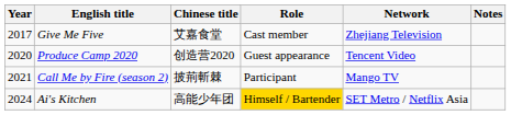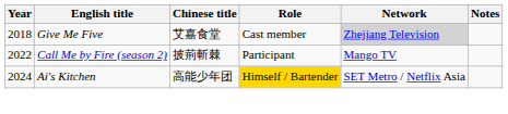Give Me Five | Year: 2017 -> 2018
Give Me Five | Network: no background -> lightgrey background
- row: 2020 | Produce Camp 2020 | 创造营2020 | Guest appearance | Tencent Video
Call Me by Fire (season 2) | Year: 2021 -> 2022
